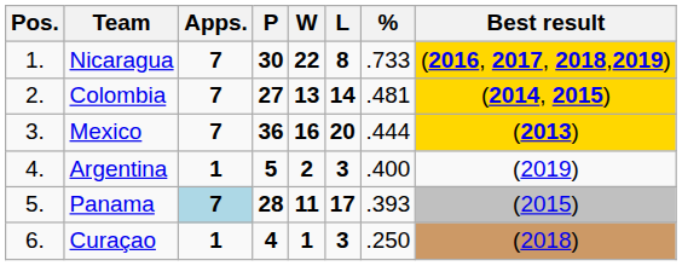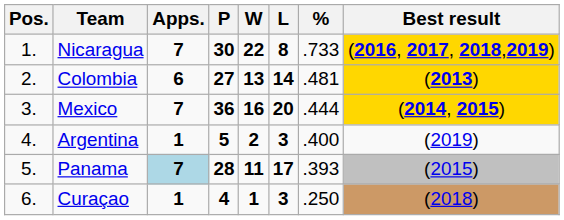Colombia | Apps.: 7 -> 6
Colombia | Best result: (2014, 2015) -> (2013)
Mexico | Best result: (2013) -> (2014, 2015)
